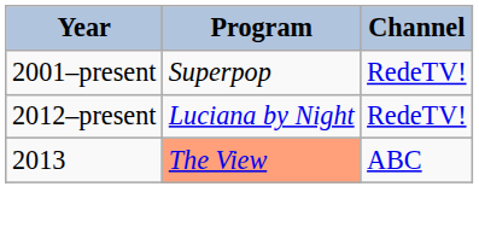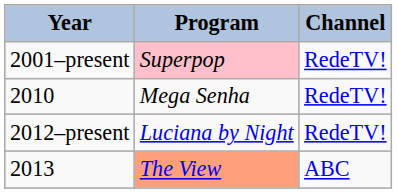2001–present | Program: no background -> pink background
+ row: 2010 | Mega Senha | RedeTV!
